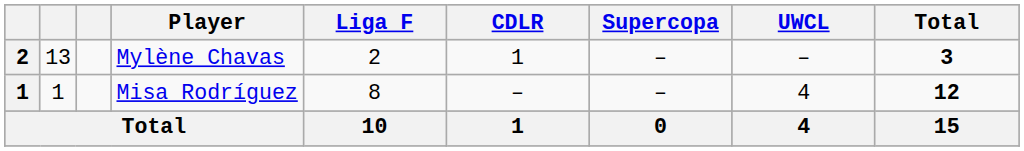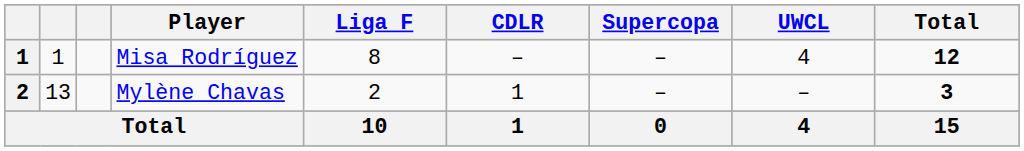rows swapped: Misa Rodríguez <-> Mylène Chavas
